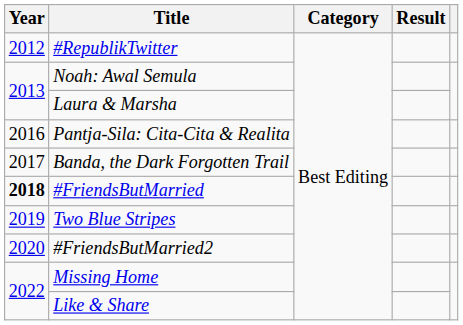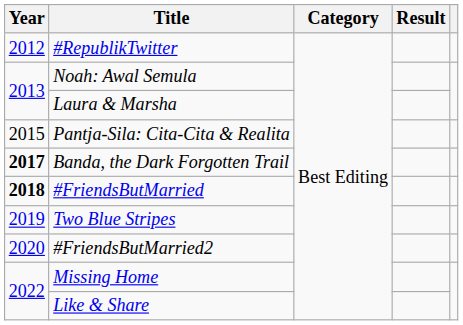Pantja-Sila: Cita-Cita & Realita | Year: 2016 -> 2015
Banda, the Dark Forgotten Trail | Year: normal -> bold
